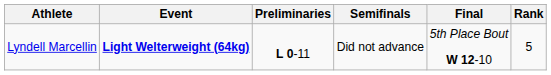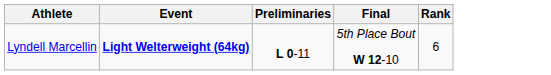- column: Semifinals | Did not advance
Lyndell Marcellin | Rank: 5 -> 6
